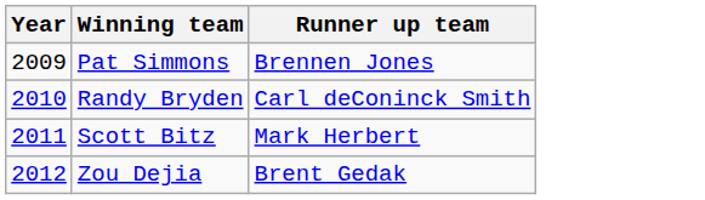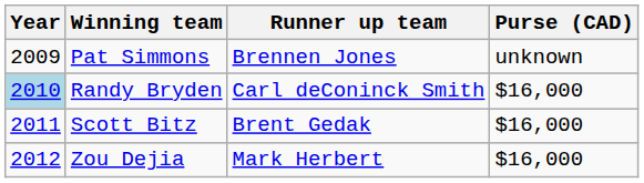+ column: Purse (CAD) | unknown | $16,000 | $16,000 | $16,000
Randy Bryden | Year: no background -> lightblue background
Scott Bitz | Runner up team: Mark Herbert -> Brent Gedak
Zou Dejia | Runner up team: Brent Gedak -> Mark Herbert
